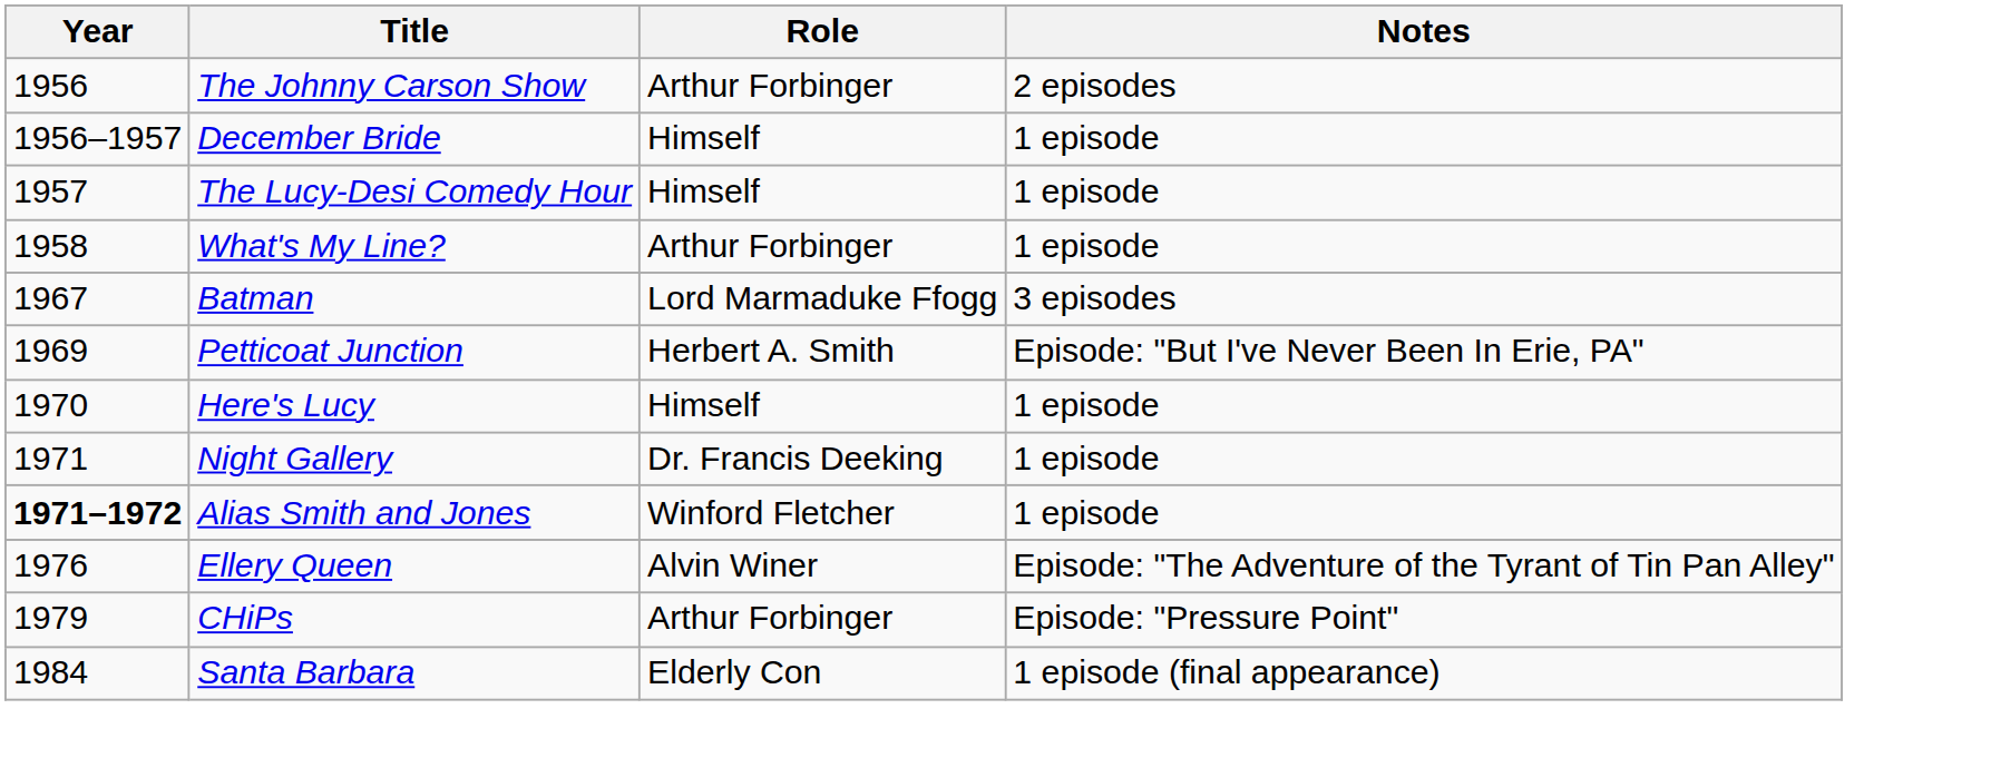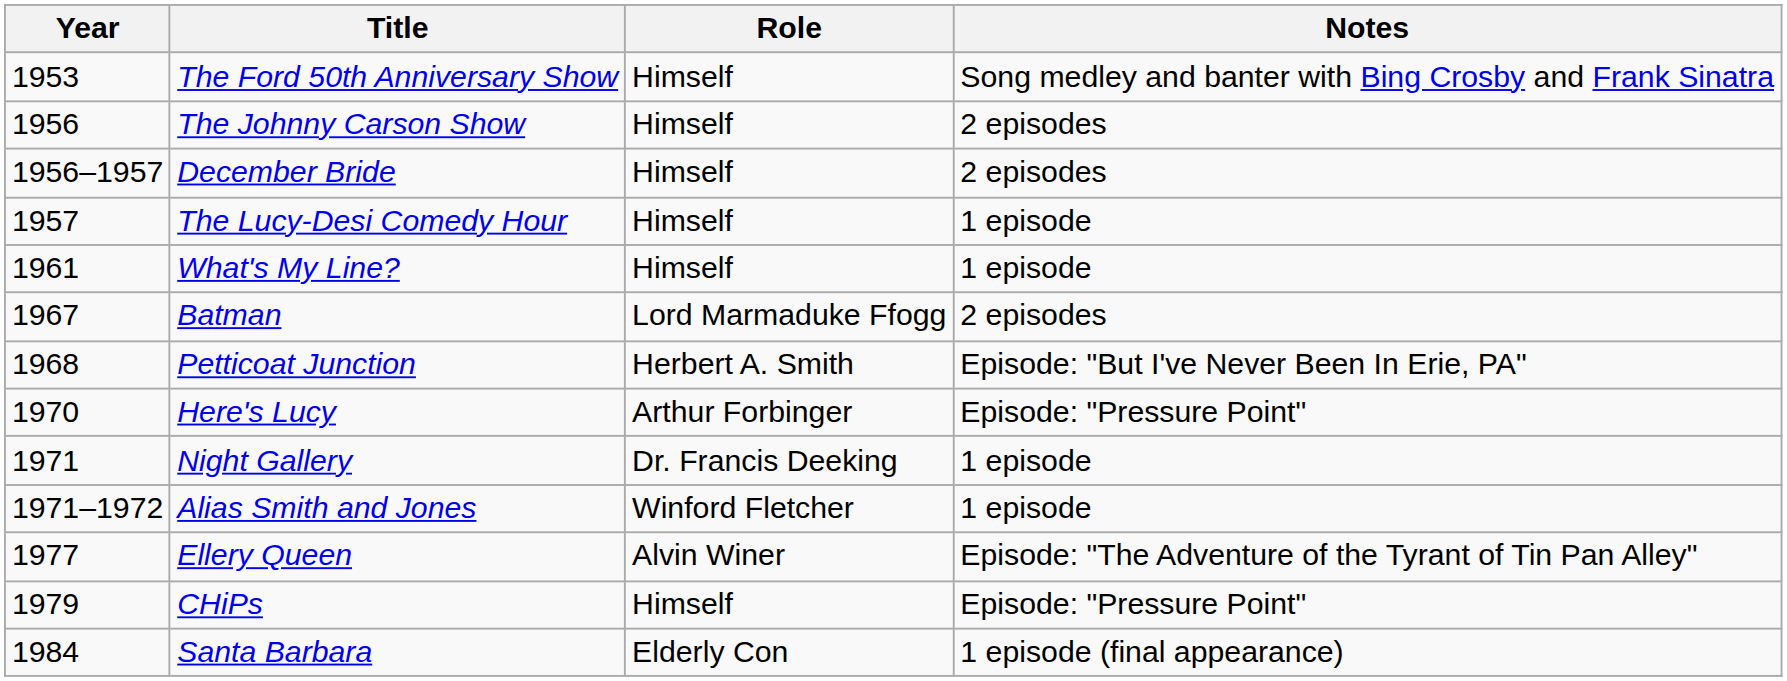+ row: 1953 | The Ford 50th Anniversary Show | Himself | Song medley and banter with Bing Crosby and Frank Sinatra
The Johnny Carson Show | Role: Arthur Forbinger -> Himself
December Bride | Notes: 1 episode -> 2 episodes
What's My Line? | Year: 1958 -> 1961
What's My Line? | Role: Arthur Forbinger -> Himself
Batman | Notes: 3 episodes -> 2 episodes
Petticoat Junction | Year: 1969 -> 1968
Here's Lucy | Role: Himself -> Arthur Forbinger
Here's Lucy | Notes: 1 episode -> Episode: "Pressure Point"
Alias Smith and Jones | Year: bold -> normal
Ellery Queen | Year: 1976 -> 1977
CHiPs | Role: Arthur Forbinger -> Himself
